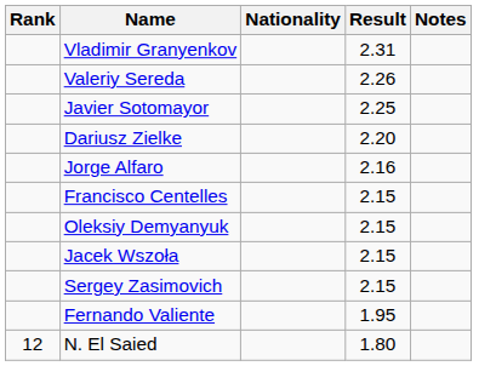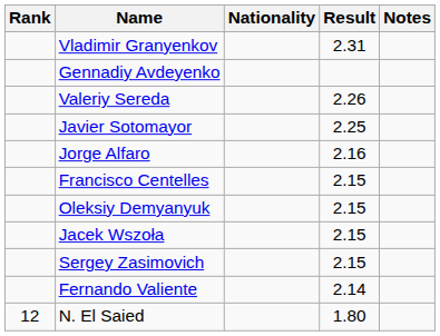+ row: Gennadiy Avdeyenko
- row: Dariusz Zielke | 2.20
Fernando Valiente | Result: 1.95 -> 2.14
